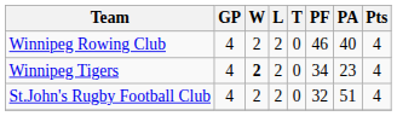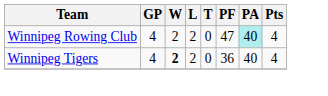Winnipeg Rowing Club | PF: 46 -> 47
Winnipeg Rowing Club | PA: no background -> paleturquoise background
Winnipeg Tigers | PF: 34 -> 36
Winnipeg Tigers | PA: 23 -> 40
- row: St.John's Rugby Football Club | 4 | 2 | 2 | 0 | 32 | 51 | 4
